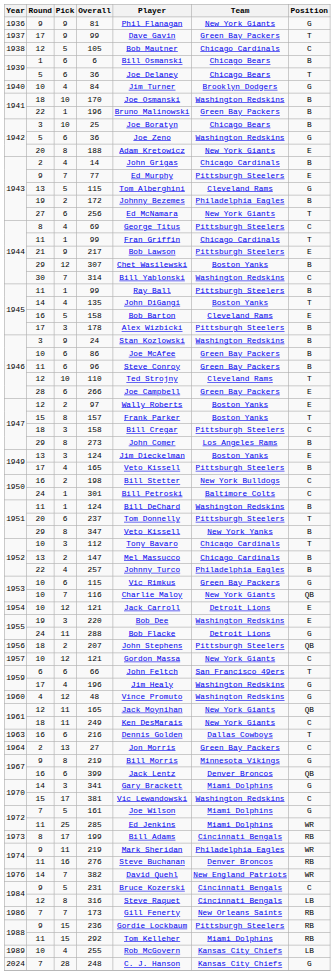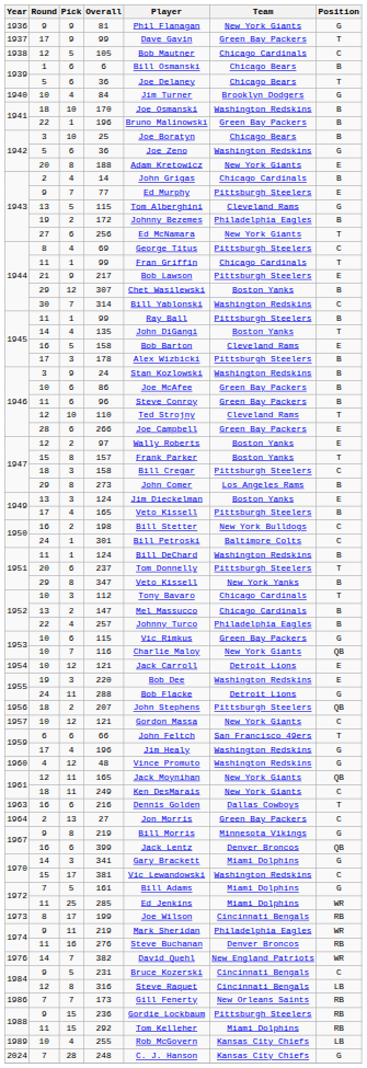161 | Player: Joe Wilson -> Bill Adams
199 | Player: Bill Adams -> Joe Wilson
